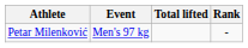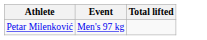- column: Rank | -
